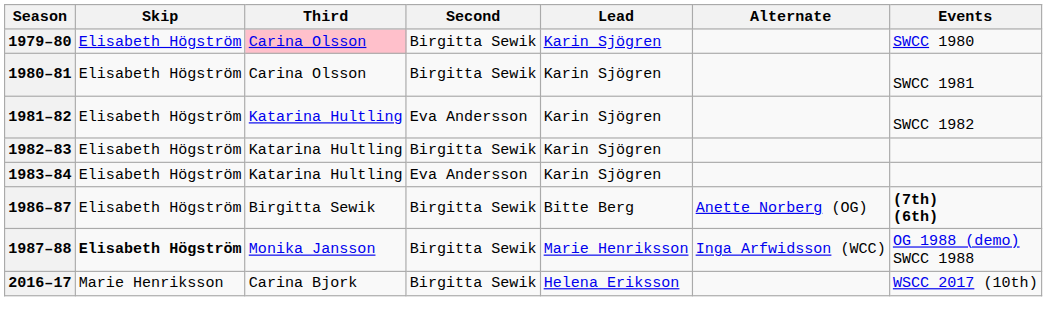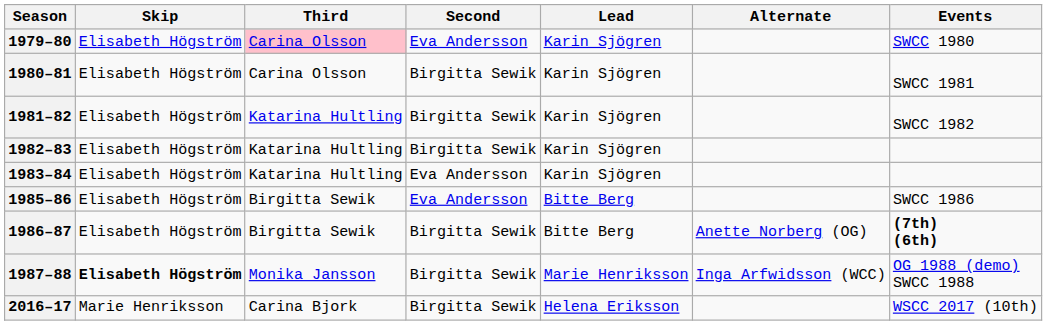1979–80 | Second: Birgitta Sewik -> Eva Andersson
1981–82 | Second: Eva Andersson -> Birgitta Sewik
+ row: 1985–86 | Elisabeth Högström | Birgitta Sewik | Eva Andersson | Bitte Berg | SWCC 1986
